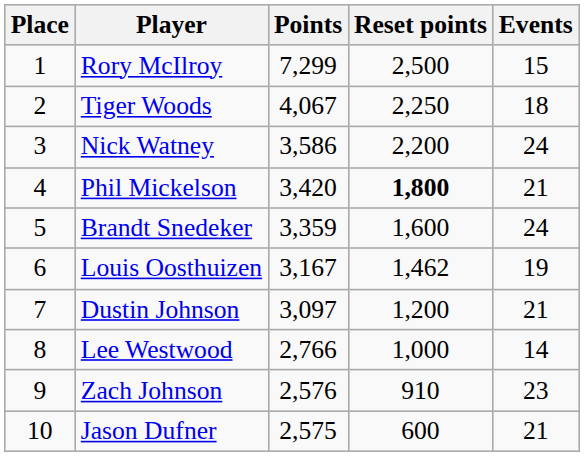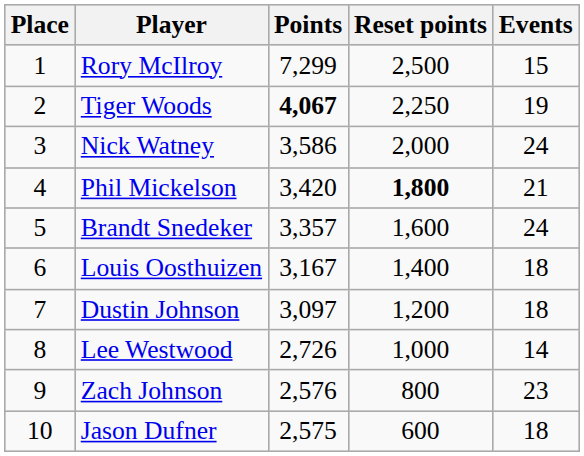Tiger Woods | Points: normal -> bold
Tiger Woods | Events: 18 -> 19
Nick Watney | Reset points: 2,200 -> 2,000
Brandt Snedeker | Points: 3,359 -> 3,357
Louis Oosthuizen | Reset points: 1,462 -> 1,400
Louis Oosthuizen | Events: 19 -> 18
Dustin Johnson | Events: 21 -> 18
Lee Westwood | Points: 2,766 -> 2,726
Zach Johnson | Reset points: 910 -> 800
Jason Dufner | Events: 21 -> 18
